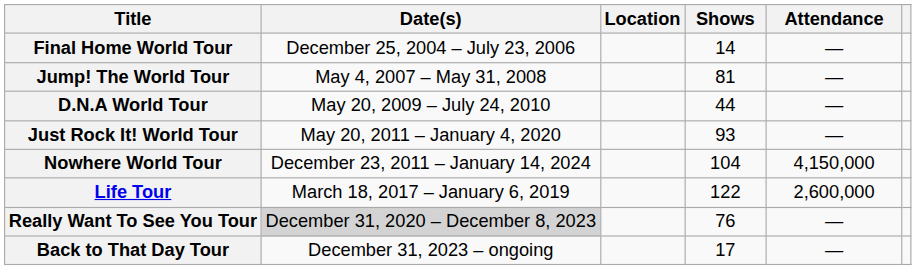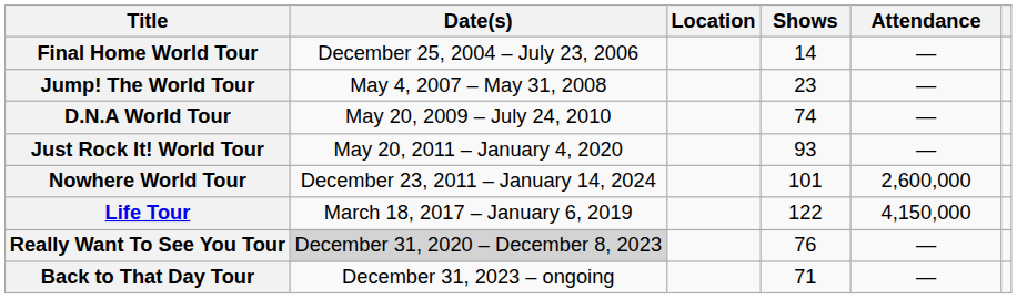Jump! The World Tour | Shows: 81 -> 23
D.N.A World Tour | Shows: 44 -> 74
Nowhere World Tour | Shows: 104 -> 101
Nowhere World Tour | Attendance: 4,150,000 -> 2,600,000
Life Tour | Attendance: 2,600,000 -> 4,150,000
Back to That Day Tour | Shows: 17 -> 71
